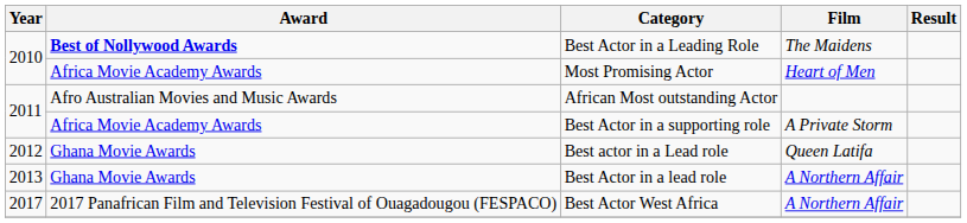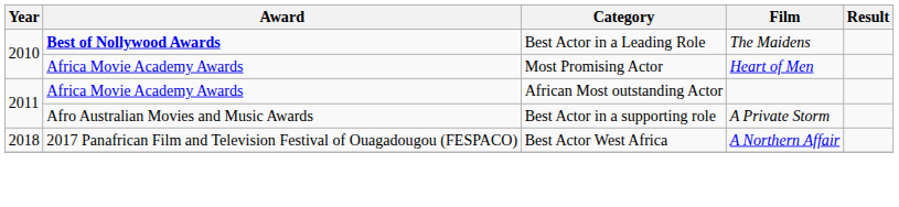African Most outstanding Actor | Award: Afro Australian Movies and Music Awards -> Africa Movie Academy Awards
Best Actor in a supporting role | Award: Africa Movie Academy Awards -> Afro Australian Movies and Music Awards
- row: 2012 | Ghana Movie Awards | Best actor in a Lead role | Queen Latifa
- row: 2013 | Ghana Movie Awards | Best Actor in a lead role | A Northern Affair
Best Actor West Africa | Year: 2017 -> 2018
